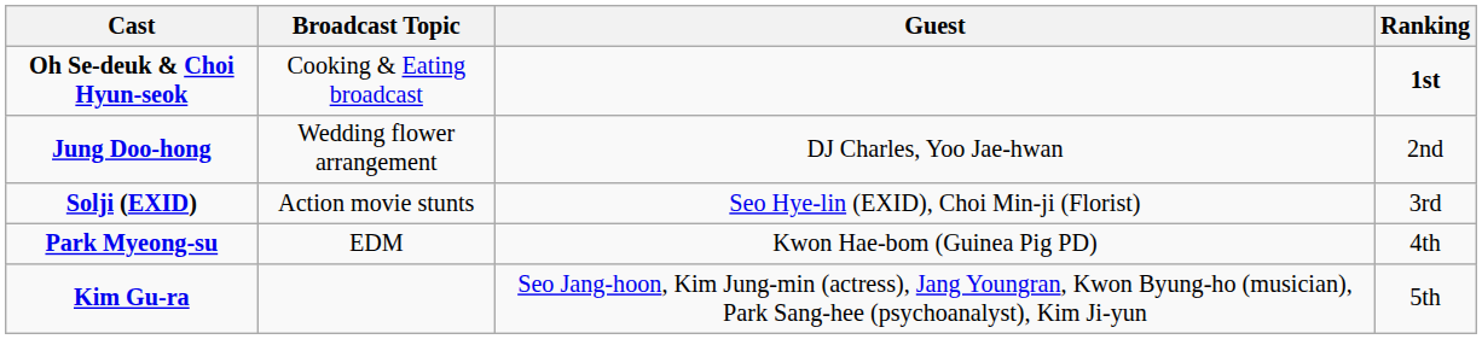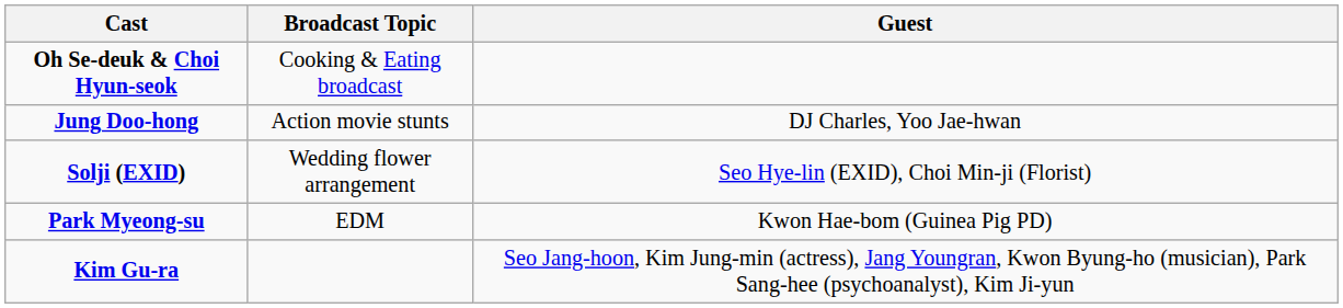- column: Ranking | 1st | 2nd | 3rd | 4th | 5th
Jung Doo-hong | Broadcast Topic: Wedding flower arrangement -> Action movie stunts
Solji (EXID) | Broadcast Topic: Action movie stunts -> Wedding flower arrangement
